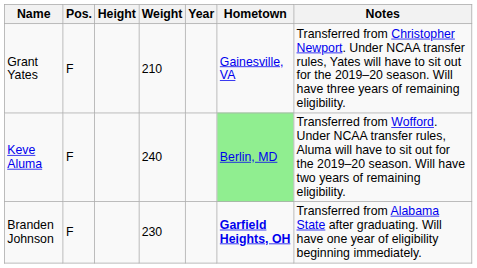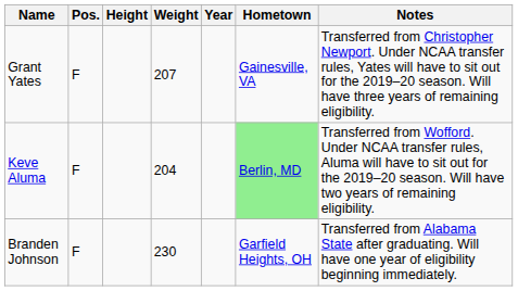Grant Yates | Weight: 210 -> 207
Keve Aluma | Weight: 240 -> 204
Branden Johnson | Hometown: bold -> normal
